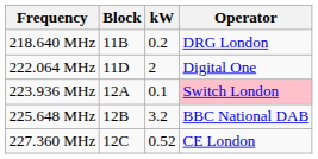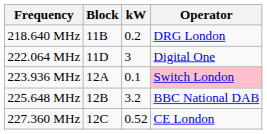222.064 MHz | kW: 2 -> 3
